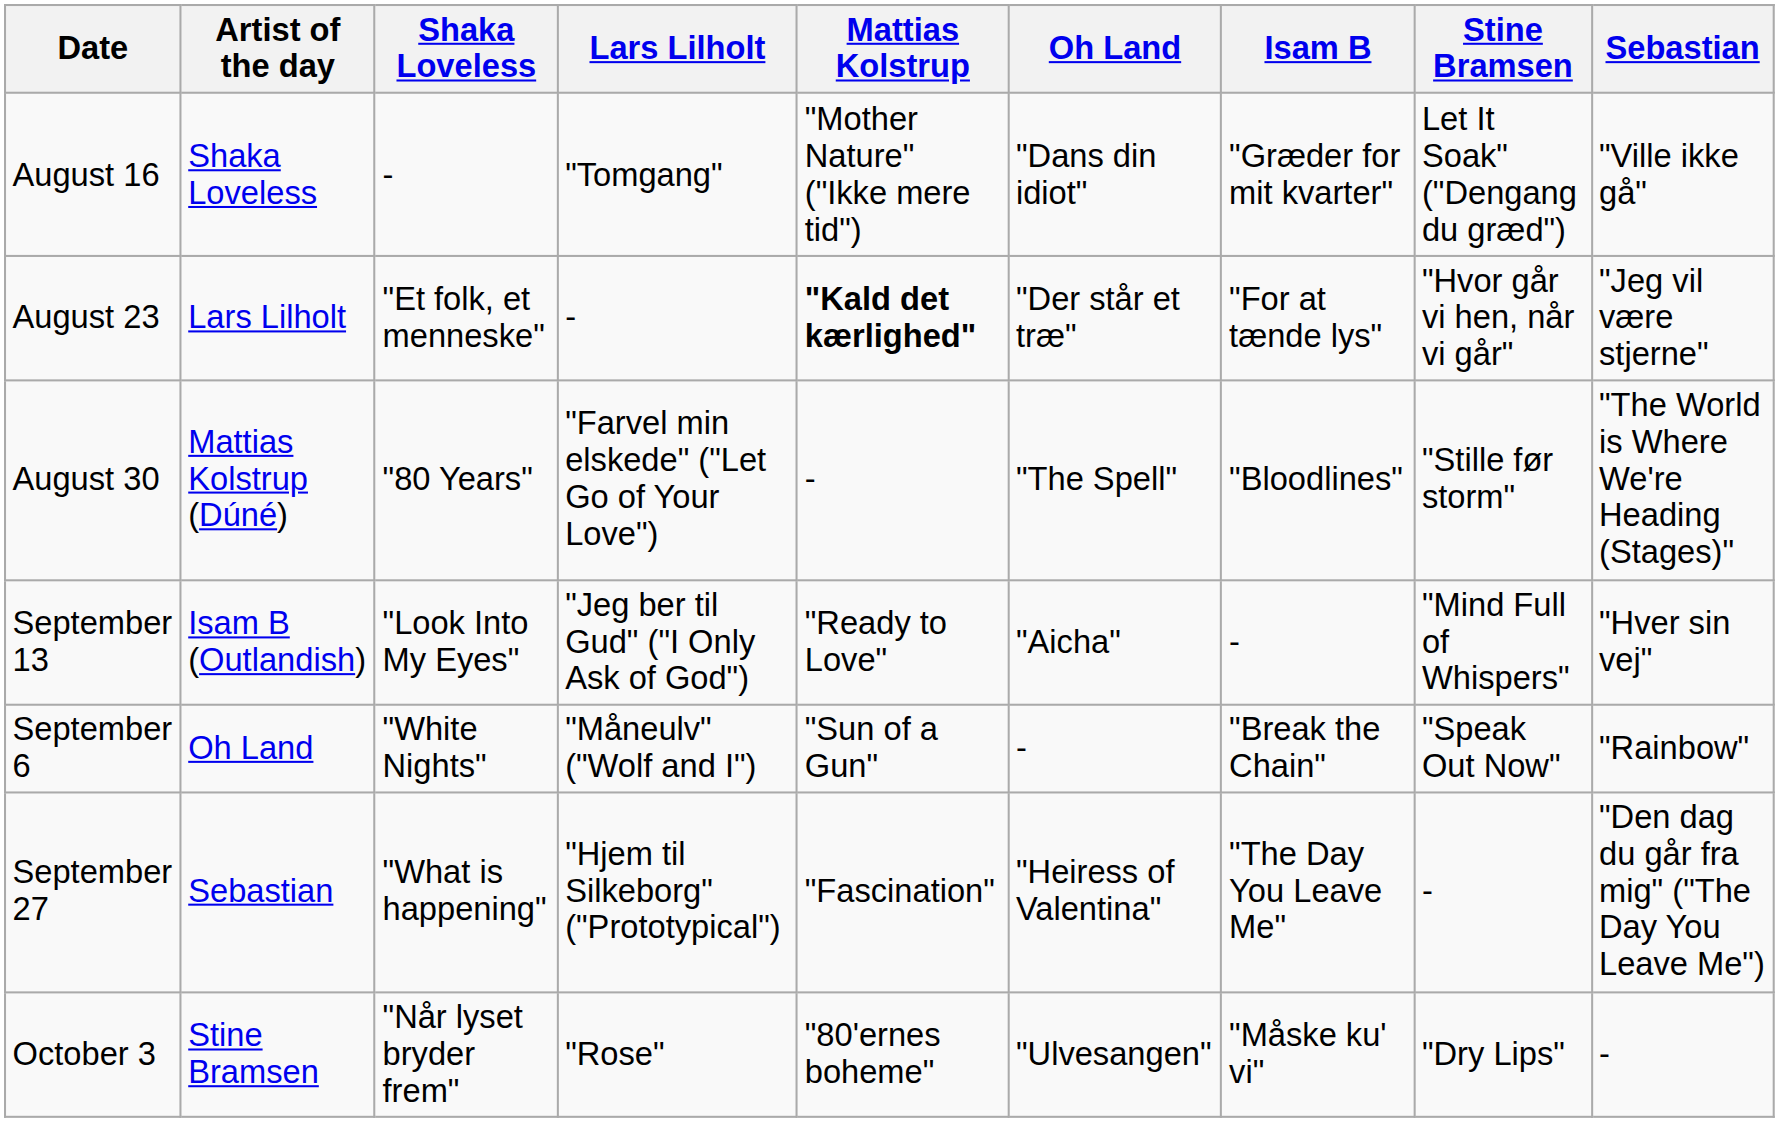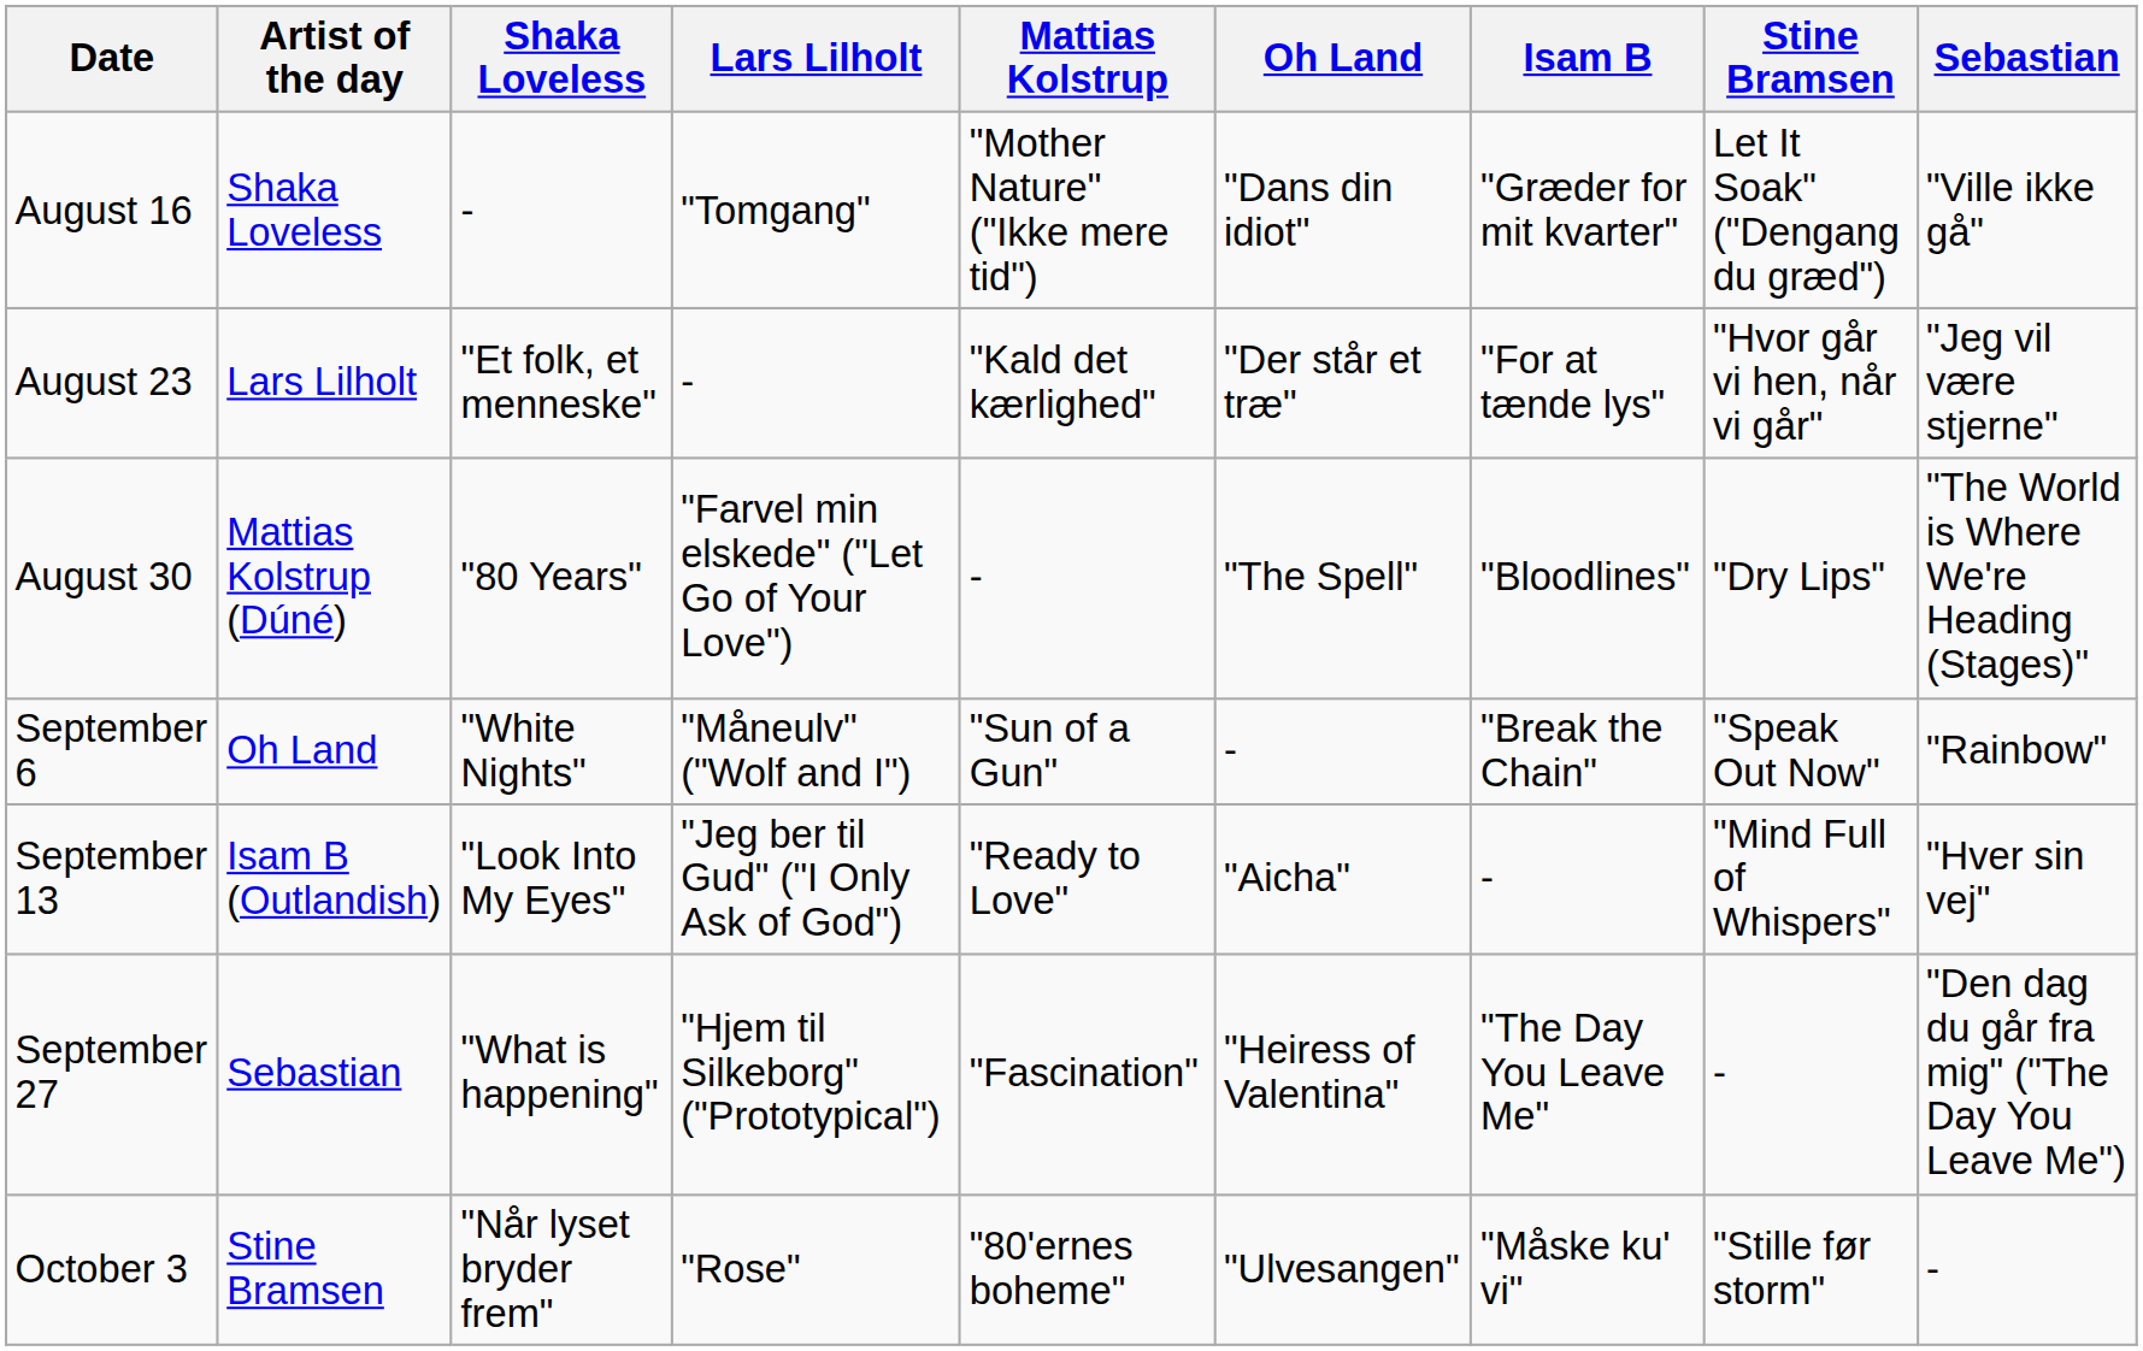August 23 | Mattias Kolstrup: bold -> normal
August 30 | Stine Bramsen: "Stille før storm" -> "Dry Lips"
rows swapped: September 6 <-> September 13
October 3 | Stine Bramsen: "Dry Lips" -> "Stille før storm"
